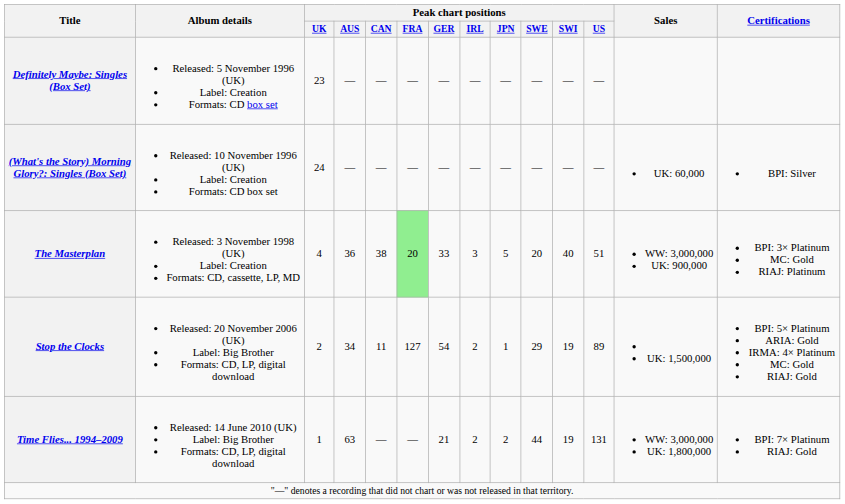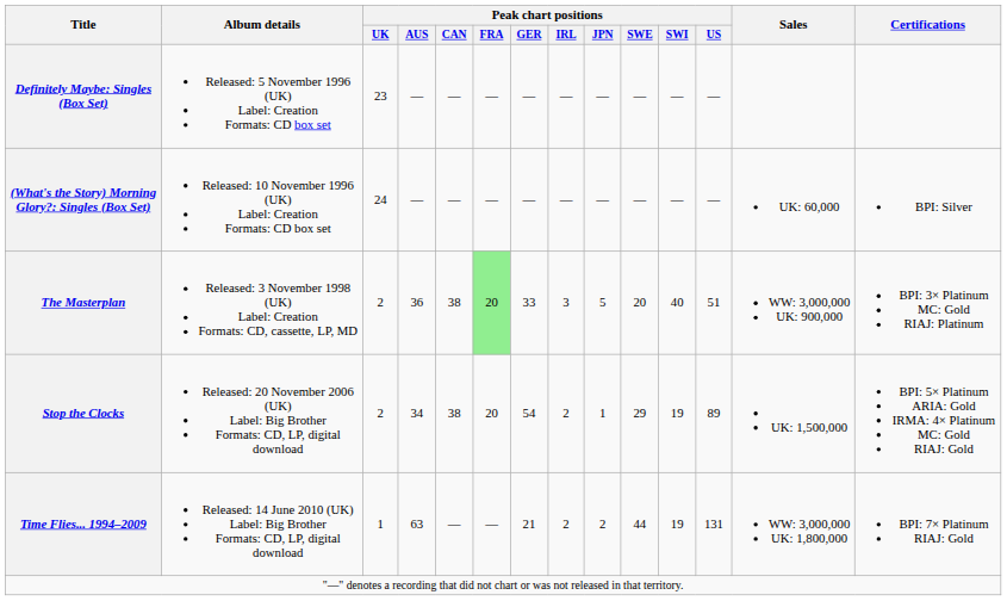The Masterplan | Peak chart positions / UK: 4 -> 2
Stop the Clocks | Peak chart positions / CAN: 11 -> 38
Stop the Clocks | Peak chart positions / FRA: 127 -> 20
